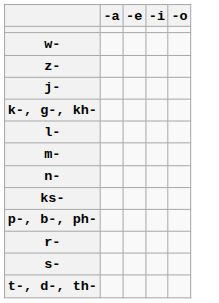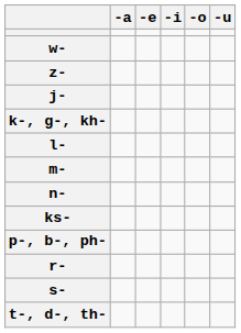+ column: -u
